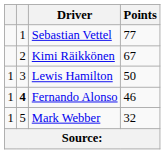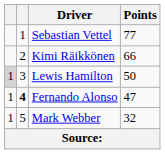Kimi Räikkönen | Points: 67 -> 66
Lewis Hamilton | column 1: no background -> lightgrey background
Fernando Alonso | Points: 46 -> 47
